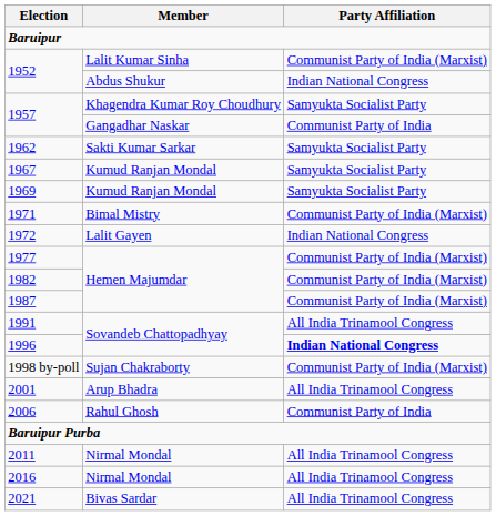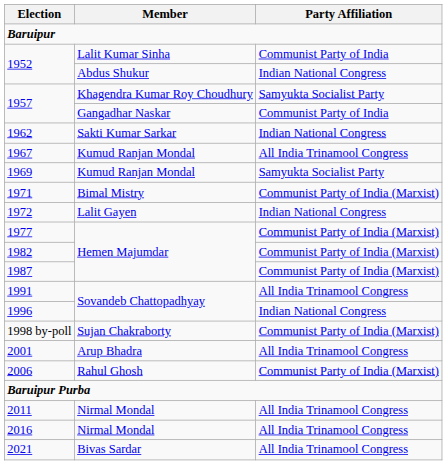1952 / Lalit Kumar Sinha | Party Affiliation: Communist Party of India (Marxist) -> Communist Party of India
1962 | Party Affiliation: Samyukta Socialist Party -> Indian National Congress
1967 | Party Affiliation: Samyukta Socialist Party -> All India Trinamool Congress
1996 | Party Affiliation: bold -> normal
2006 | Party Affiliation: Communist Party of India -> Communist Party of India (Marxist)
